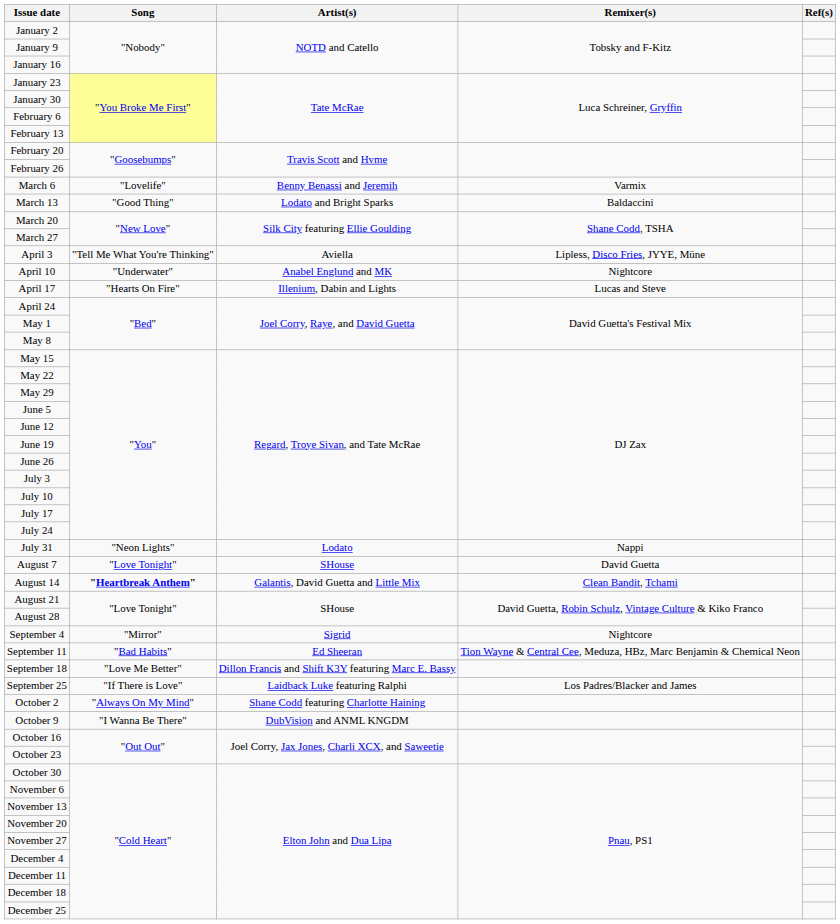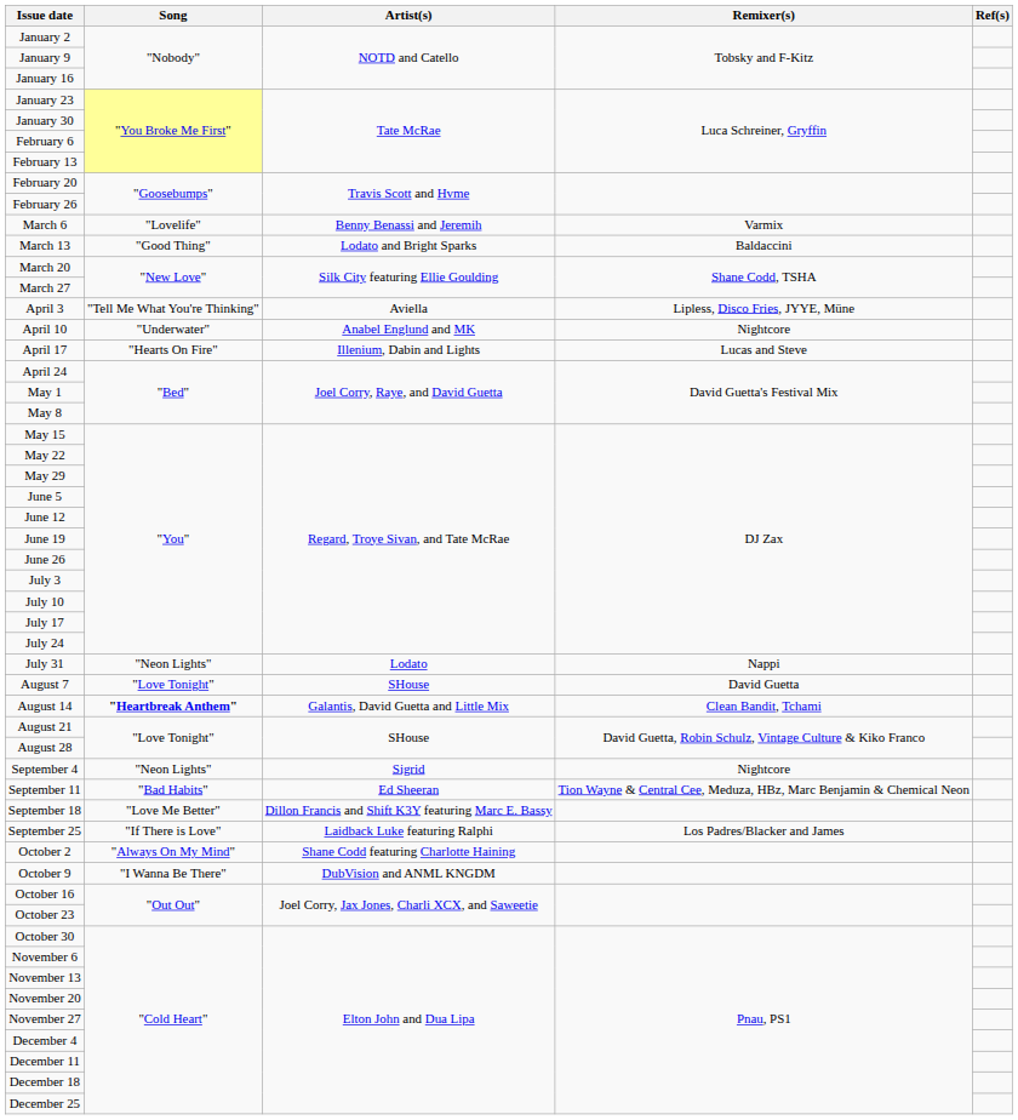September 4 | Song: "Mirror" -> "Neon Lights"
